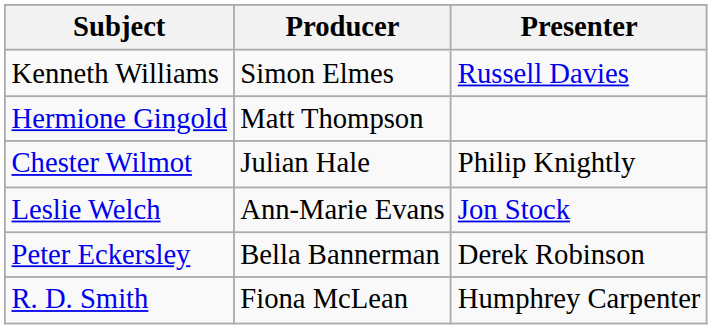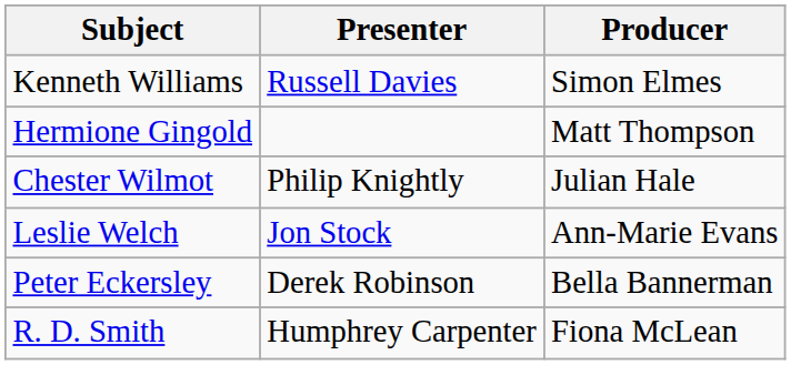columns swapped: Presenter <-> Producer
